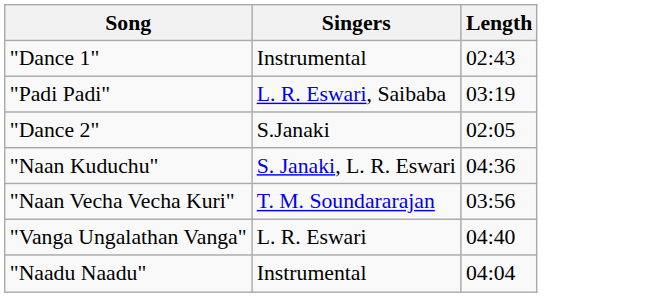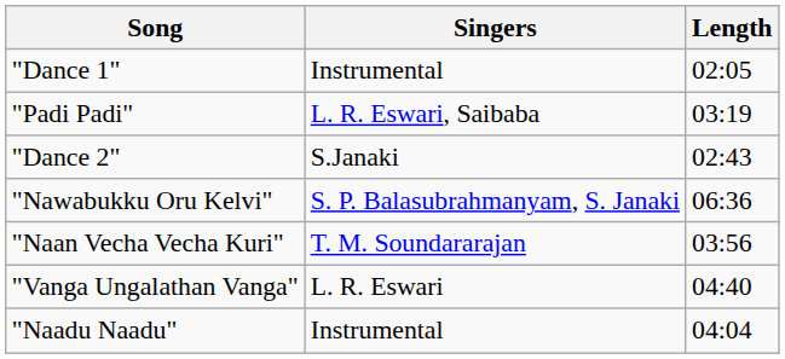"Dance 1" | Length: 02:43 -> 02:05
"Dance 2" | Length: 02:05 -> 02:43
+ row: "Nawabukku Oru Kelvi" | S. P. Balasubrahmanyam, S. Janaki | 06:36
- row: "Naan Kuduchu" | S. Janaki, L. R. Eswari | 04:36
